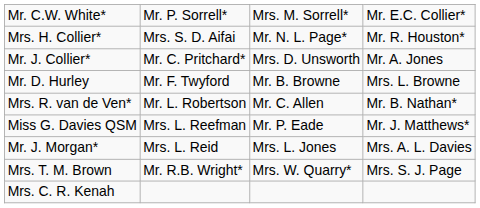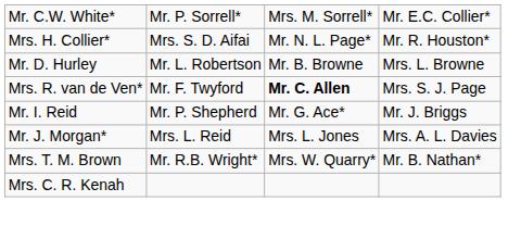- row: Mr. J. Collier* | Mr. C. Pritchard* | Mrs. D. Unsworth | Mr. A. Jones
Mr. D. Hurley | column 2: Mr. F. Twyford -> Mr. L. Robertson
Mrs. R. van de Ven* | column 2: Mr. L. Robertson -> Mr. F. Twyford
Mrs. R. van de Ven* | column 3: normal -> bold
Mrs. R. van de Ven* | column 4: Mr. B. Nathan* -> Mrs. S. J. Page
+ row: Mr. I. Reid | Mr. P. Shepherd | Mr. G. Ace* | Mr. J. Briggs
- row: Miss G. Davies QSM | Mrs. L. Reefman | Mr. P. Eade | Mr. J. Matthews*
Mrs. T. M. Brown | column 4: Mrs. S. J. Page -> Mr. B. Nathan*
